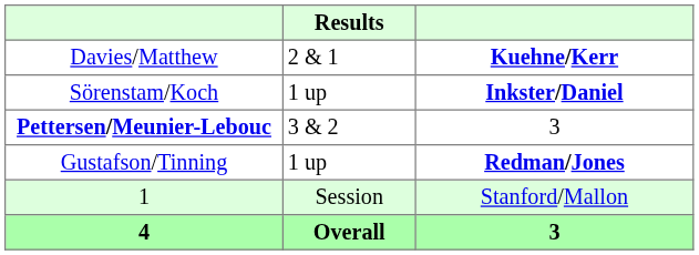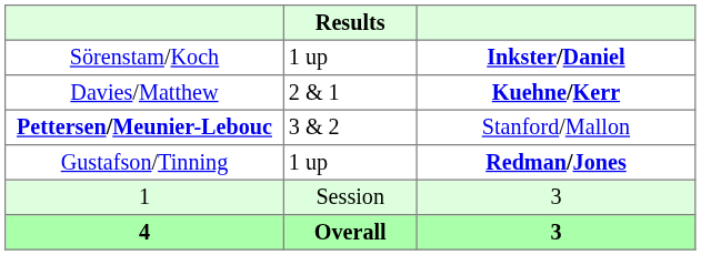rows swapped: Davies/Matthew <-> Sörenstam/Koch
Pettersen/Meunier-Lebouc | column 3: 3 -> Stanford/Mallon
1 | column 3: Stanford/Mallon -> 3
